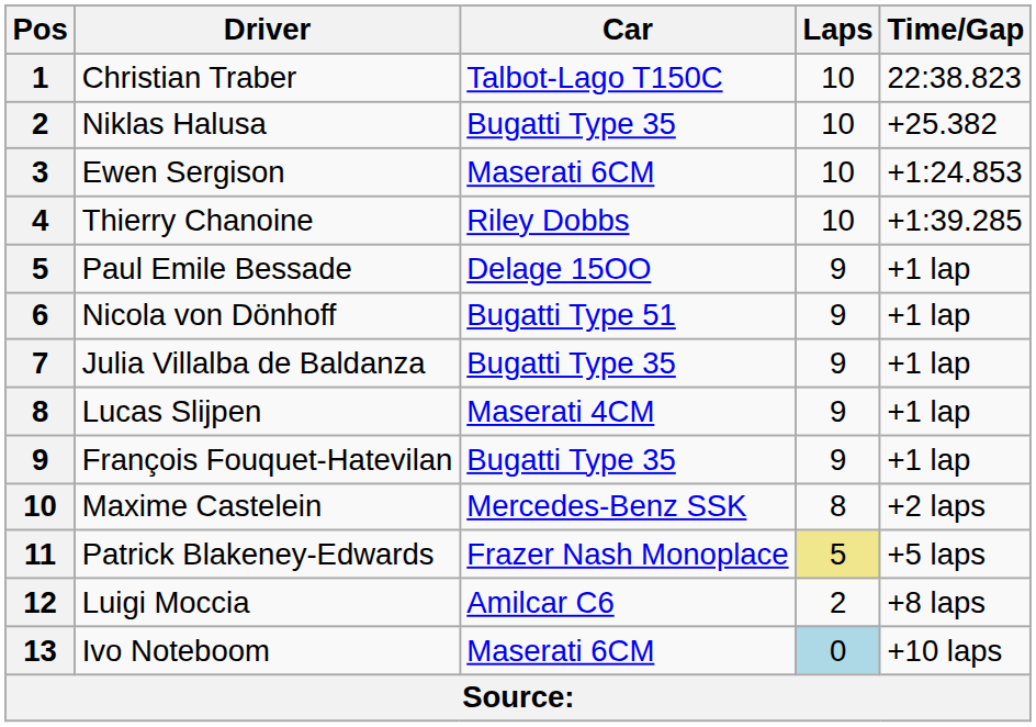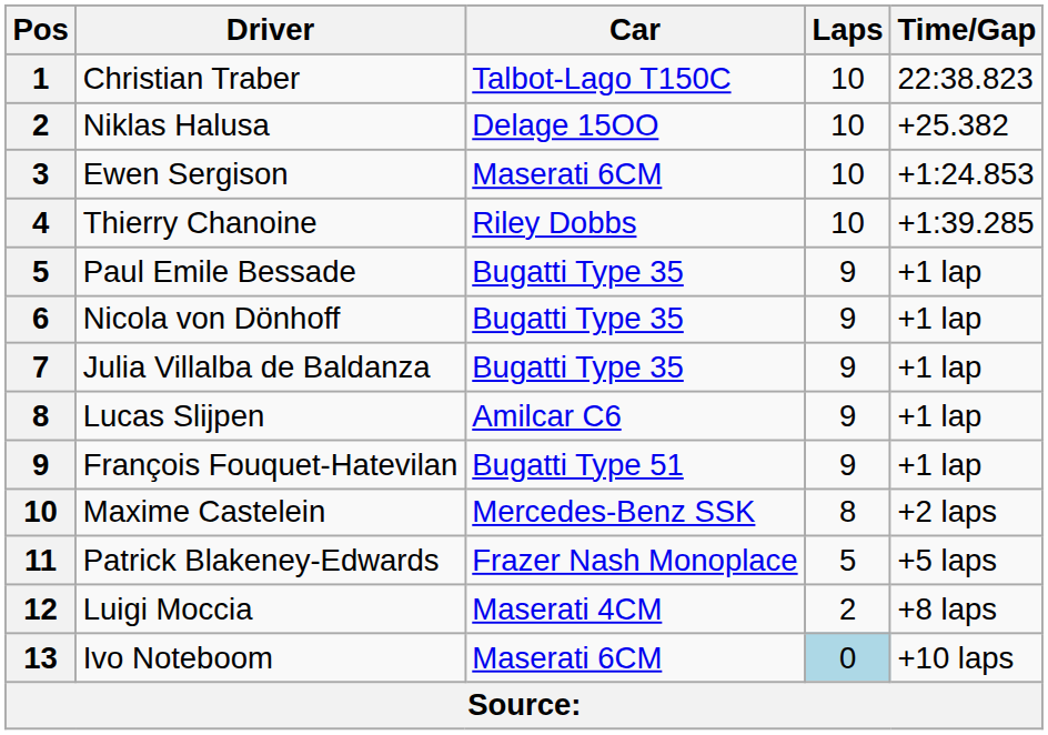Niklas Halusa | Car: Bugatti Type 35 -> Delage 15OO
Paul Emile Bessade | Car: Delage 15OO -> Bugatti Type 35
Nicola von Dönhoff | Car: Bugatti Type 51 -> Bugatti Type 35
Lucas Slijpen | Car: Maserati 4CM -> Amilcar C6
François Fouquet-Hatevilan | Car: Bugatti Type 35 -> Bugatti Type 51
Patrick Blakeney-Edwards | Laps: khaki background -> no background
Luigi Moccia | Car: Amilcar C6 -> Maserati 4CM
